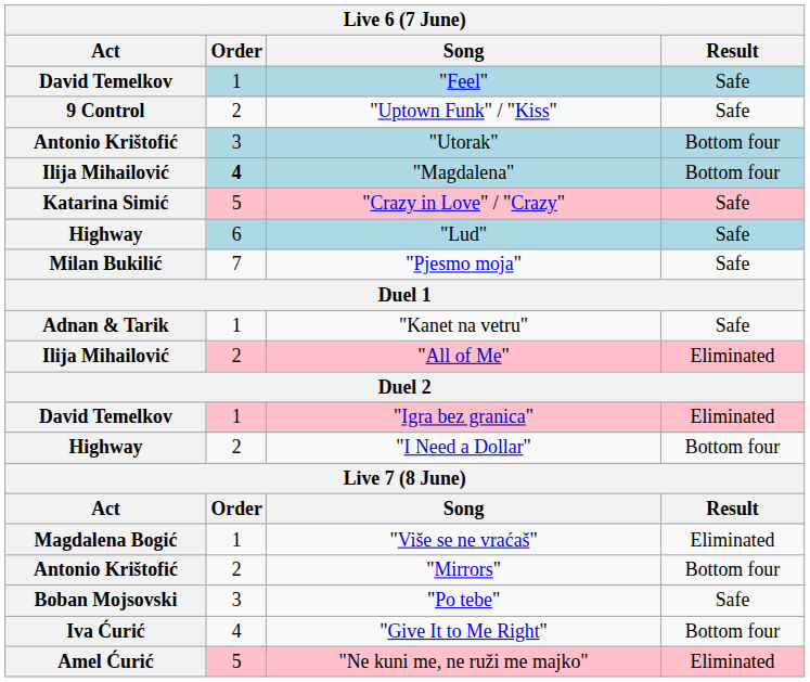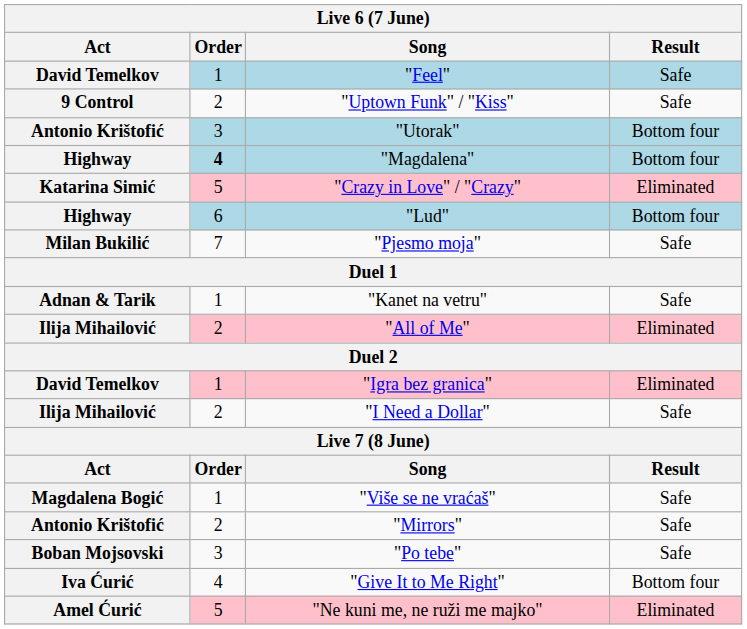"Magdalena" | Act: Ilija Mihailović -> Highway
"Crazy in Love" / "Crazy" | Result: Safe -> Eliminated
"Lud" | Result: Safe -> Bottom four
"I Need a Dollar" | Act: Highway -> Ilija Mihailović
"I Need a Dollar" | Result: Bottom four -> Safe
"Više se ne vraćaš" | Result: Eliminated -> Safe
"Mirrors" | Result: Bottom four -> Safe
